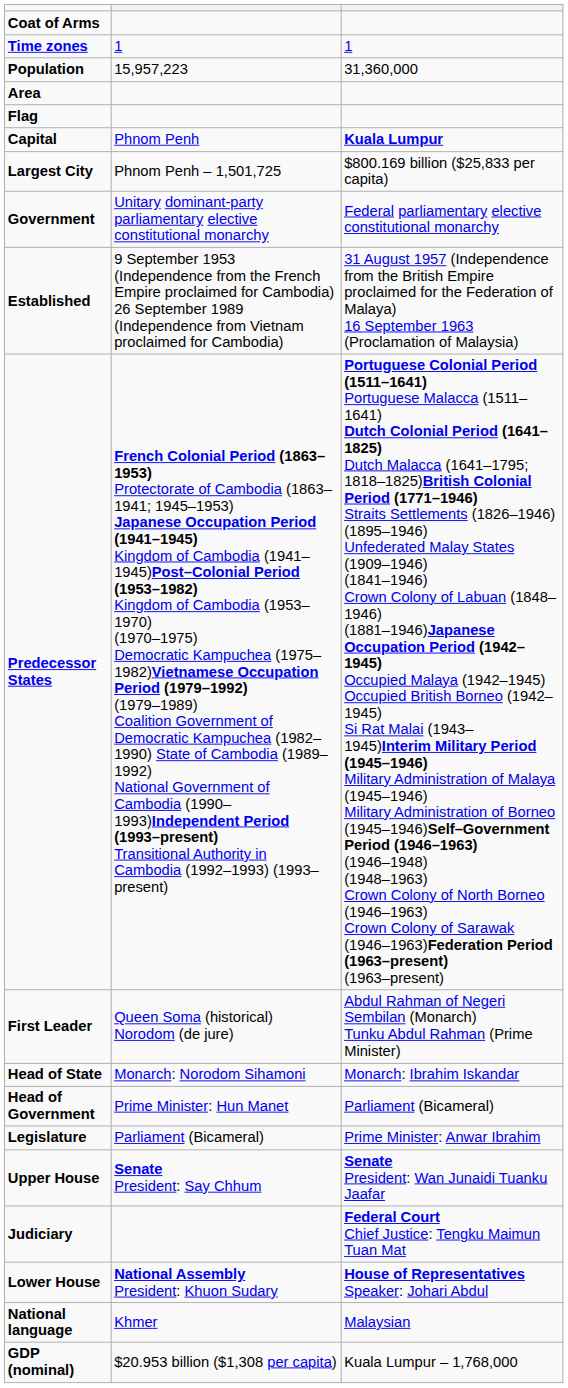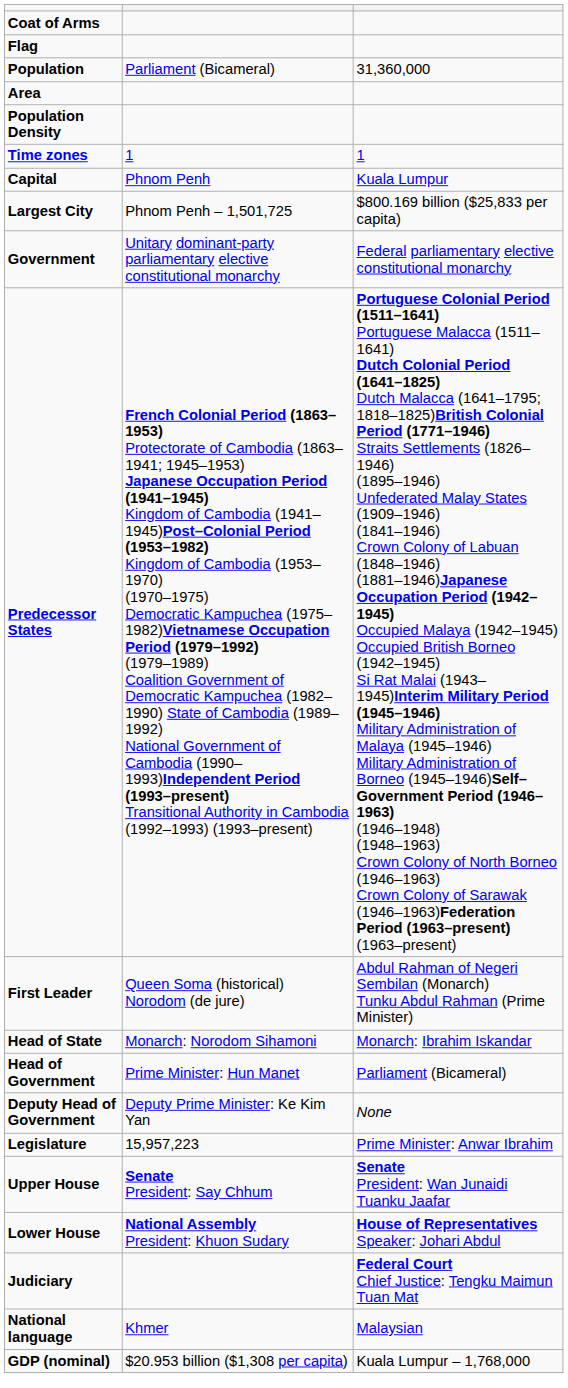rows swapped: Flag <-> Time zones
Population | column 2: 15,957,223 -> Parliament (Bicameral)
+ row: Population Density
Capital | column 3: bold -> normal
- row: Established | 9 September 1953 (Independence from the French Empire proclaimed for Cambodia) 26 September 1989 (Independence from Vietnam proclaimed for Cambodia) | 31 August 1957 (Independence from the British Empire proclaimed for the Federation of Malaya) 16 September 1963 (Proclamation of Malaysia)
+ row: Deputy Head of Government | Deputy Prime Minister: Ke Kim Yan | None
Legislature | column 2: Parliament (Bicameral) -> 15,957,223
rows swapped: Lower House <-> Judiciary
